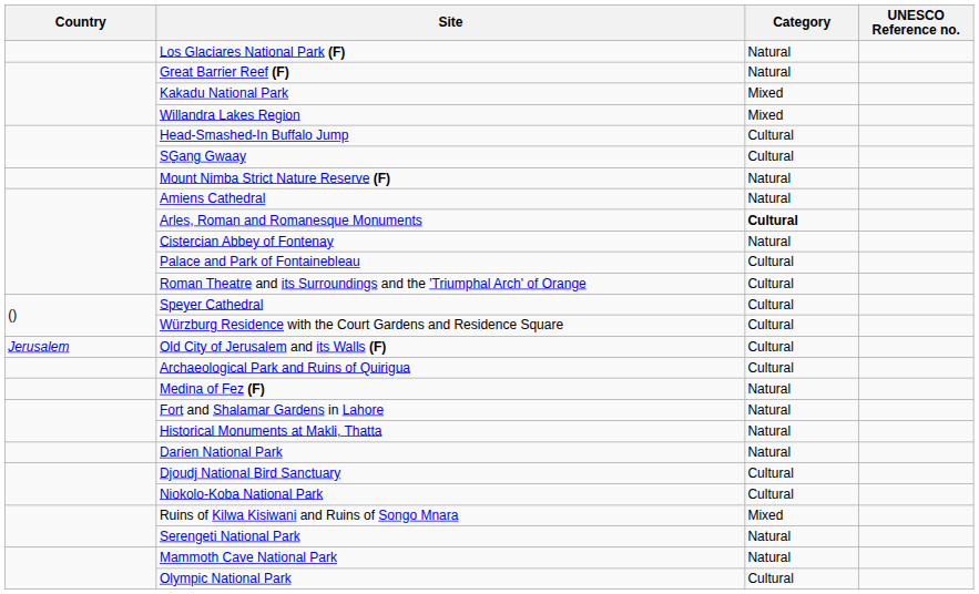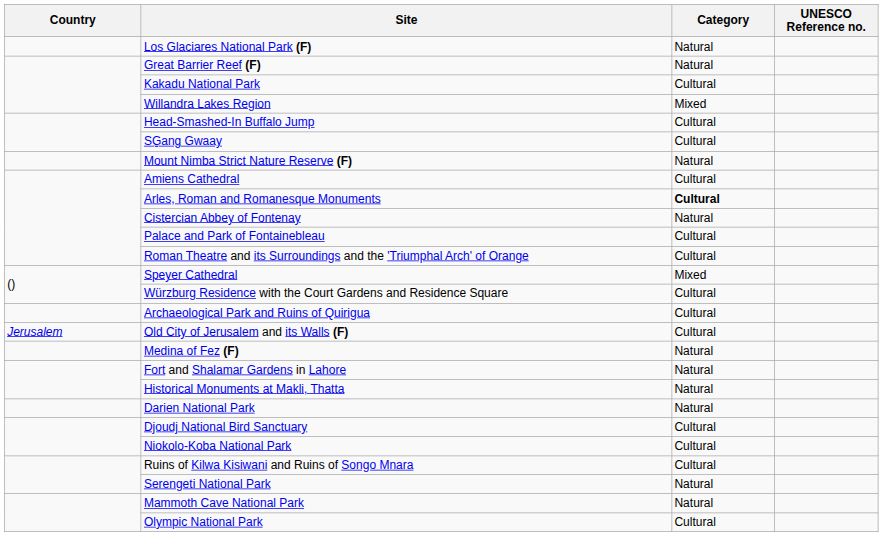Kakadu National Park | Category: Mixed -> Cultural
Amiens Cathedral | Category: Natural -> Cultural
Speyer Cathedral | Category: Cultural -> Mixed
rows swapped: Archaeological Park and Ruins of Quirigua <-> Old City of Jerusalem and its Walls (F)
Ruins of Kilwa Kisiwani and Ruins of Songo Mnara | Category: Mixed -> Cultural
